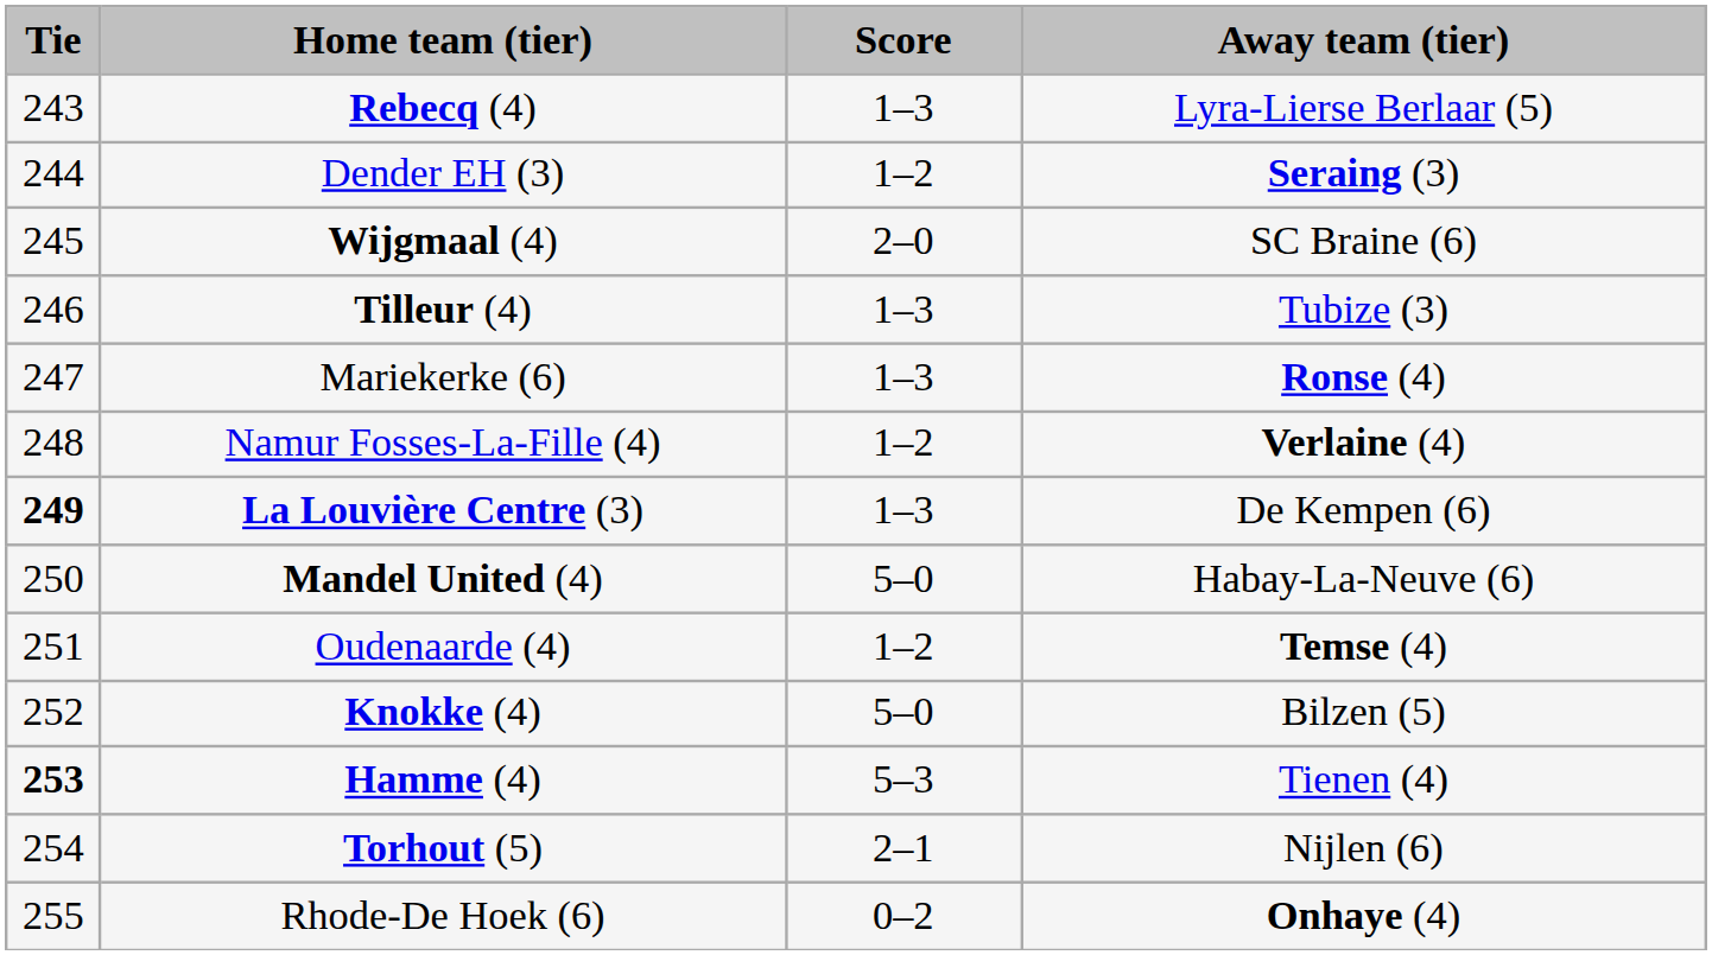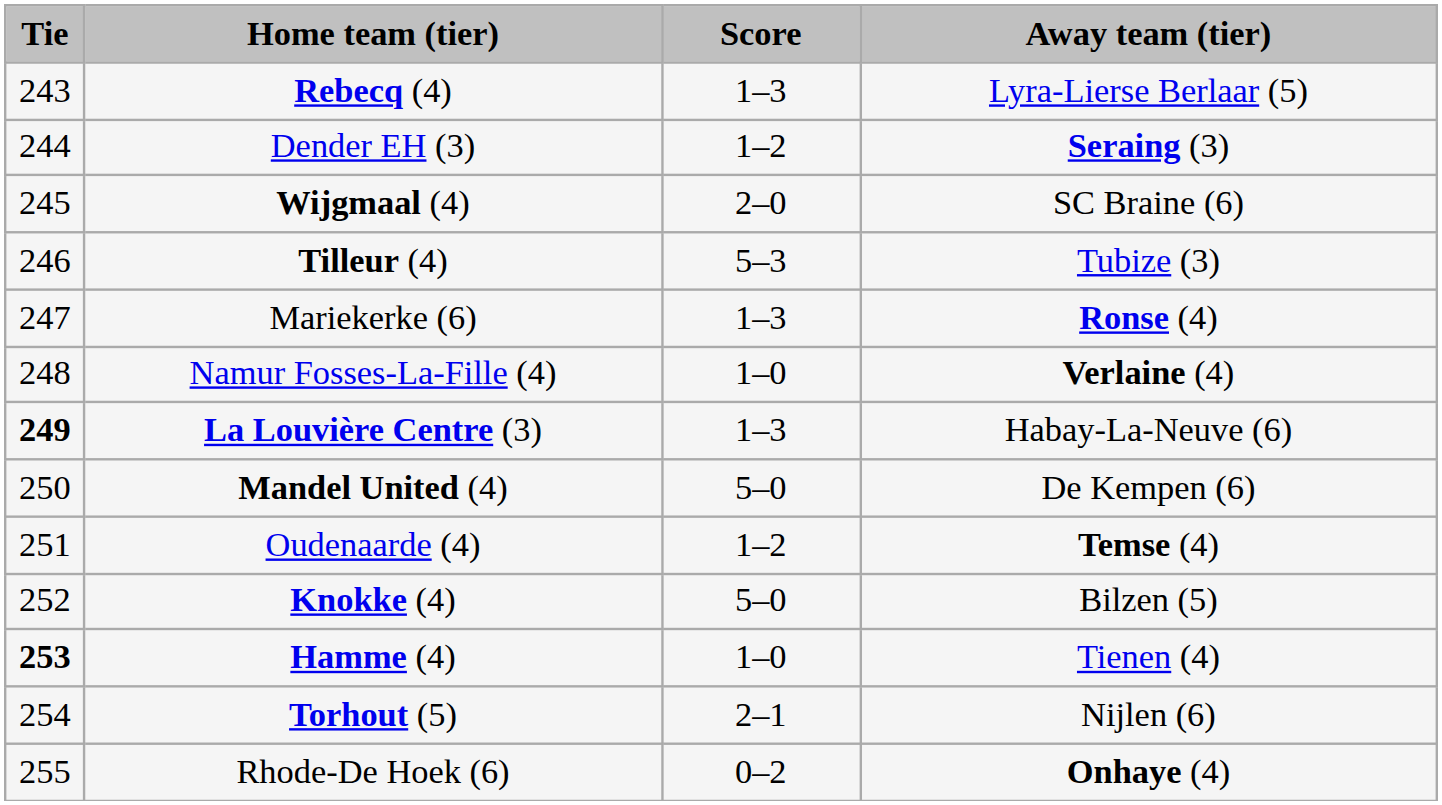Tilleur (4) | Score: 1–3 -> 5–3
Namur Fosses-La-Fille (4) | Score: 1–2 -> 1–0
La Louvière Centre (3) | Away team (tier): De Kempen (6) -> Habay-La-Neuve (6)
Mandel United (4) | Away team (tier): Habay-La-Neuve (6) -> De Kempen (6)
Hamme (4) | Score: 5–3 -> 1–0
